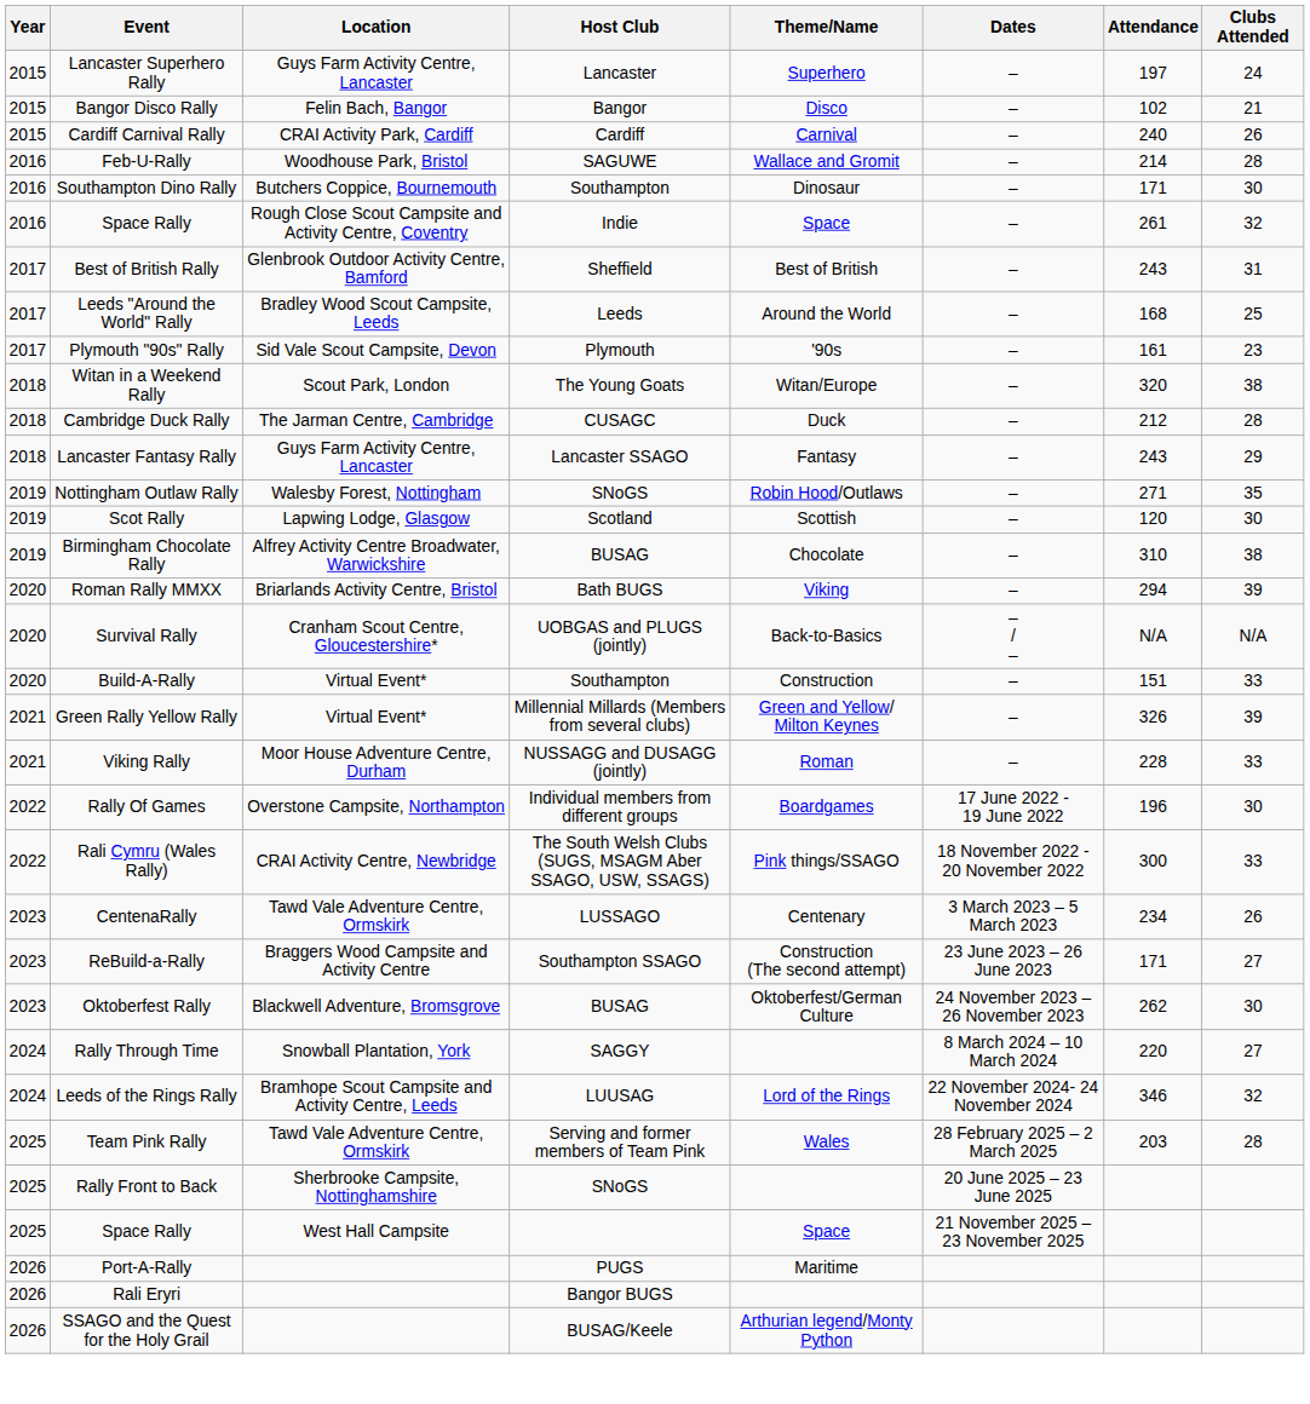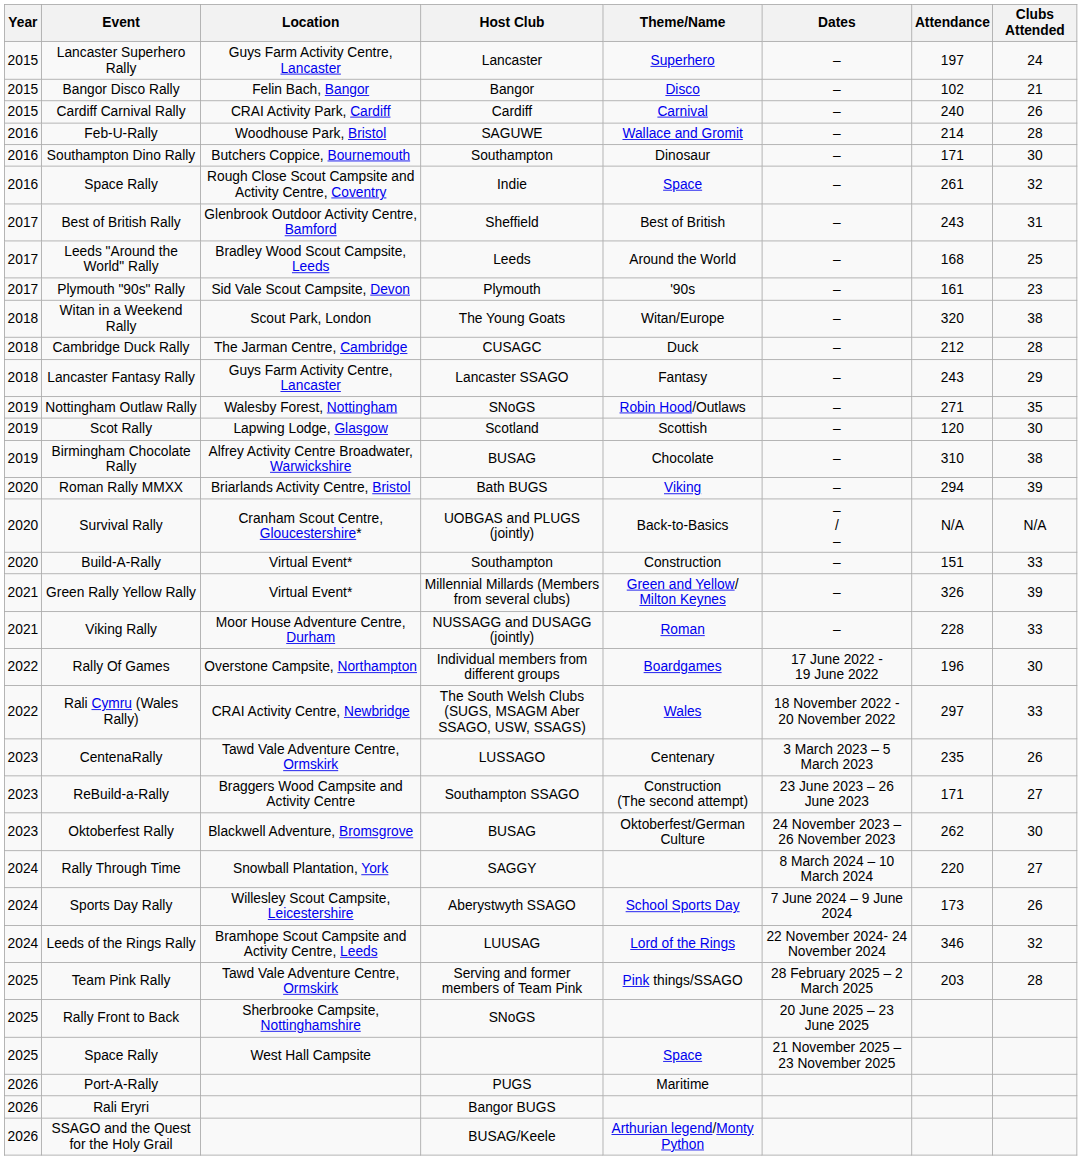Rali Cymru (Wales Rally) | Theme/Name: Pink things/SSAGO -> Wales
Rali Cymru (Wales Rally) | Attendance: 300 -> 297
CentenaRally | Attendance: 234 -> 235
+ row: 2024 | Sports Day Rally | Willesley Scout Campsite, Leicestershire | Aberystwyth SSAGO | School Sports Day | 7 June 2024 – 9 June 2024 | 173 | 26
Team Pink Rally | Theme/Name: Wales -> Pink things/SSAGO
